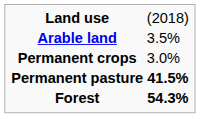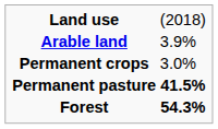Arable land | column 2: 3.5% -> 3.9%
